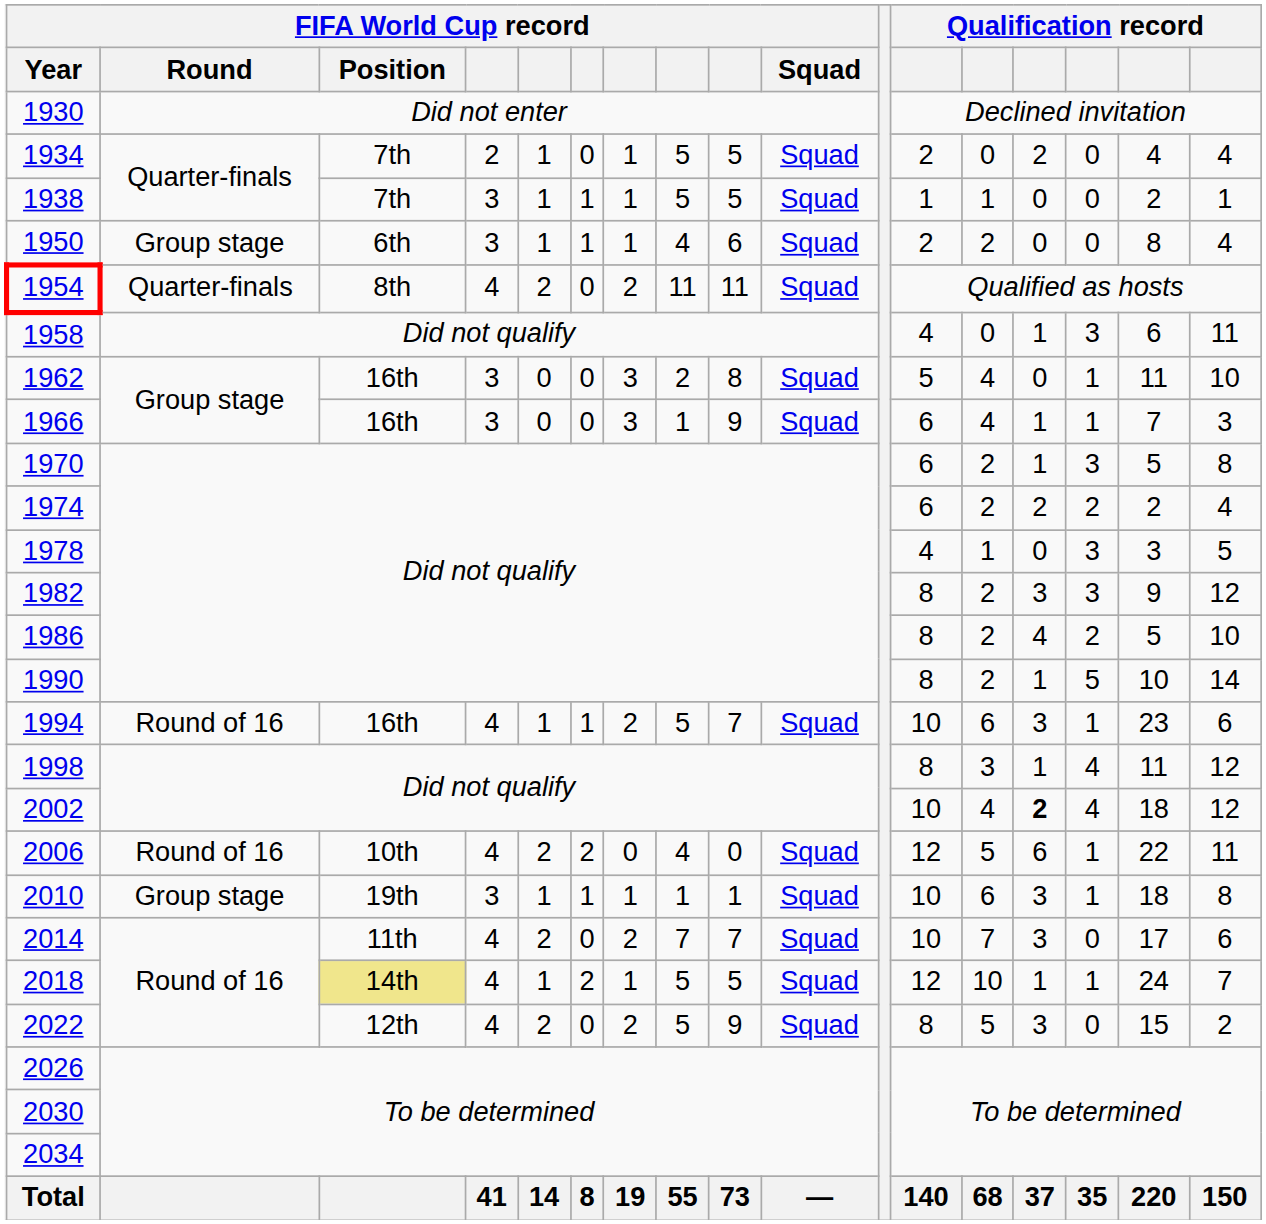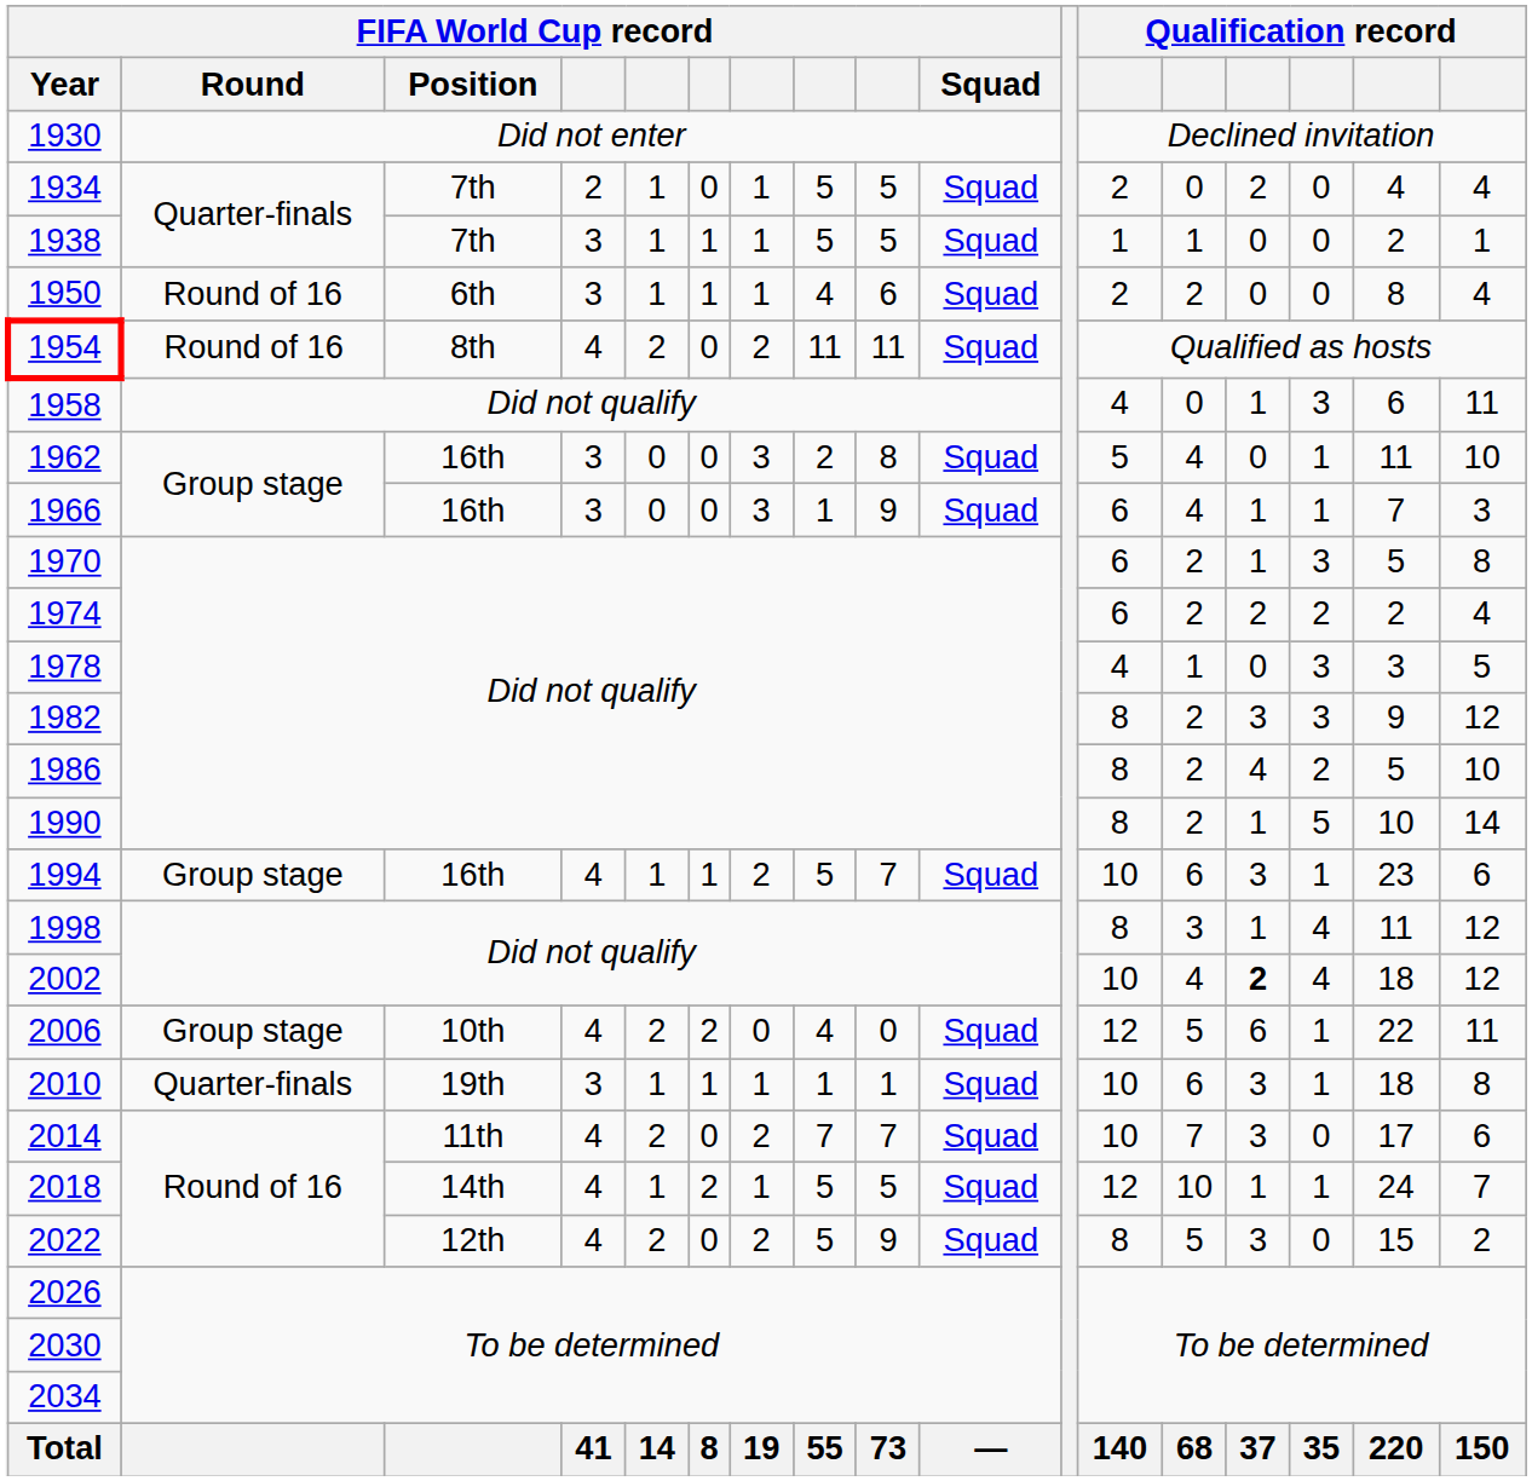1950 | FIFA World Cup record / Round: Group stage -> Round of 16
1954 | FIFA World Cup record / Round: Quarter-finals -> Round of 16
1994 | FIFA World Cup record / Round: Round of 16 -> Group stage
2006 | FIFA World Cup record / Round: Round of 16 -> Group stage
2010 | FIFA World Cup record / Round: Group stage -> Quarter-finals
2018 | FIFA World Cup record / Position: khaki background -> no background
